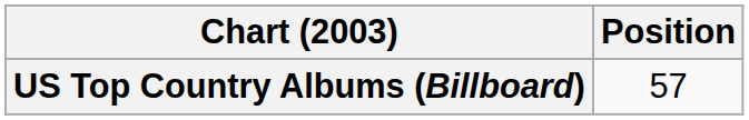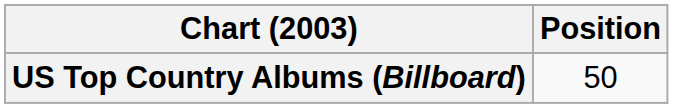US Top Country Albums (Billboard) | Position: 57 -> 50
